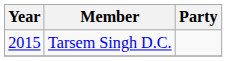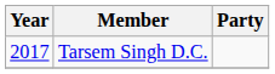Tarsem Singh D.C. | Year: 2015 -> 2017
